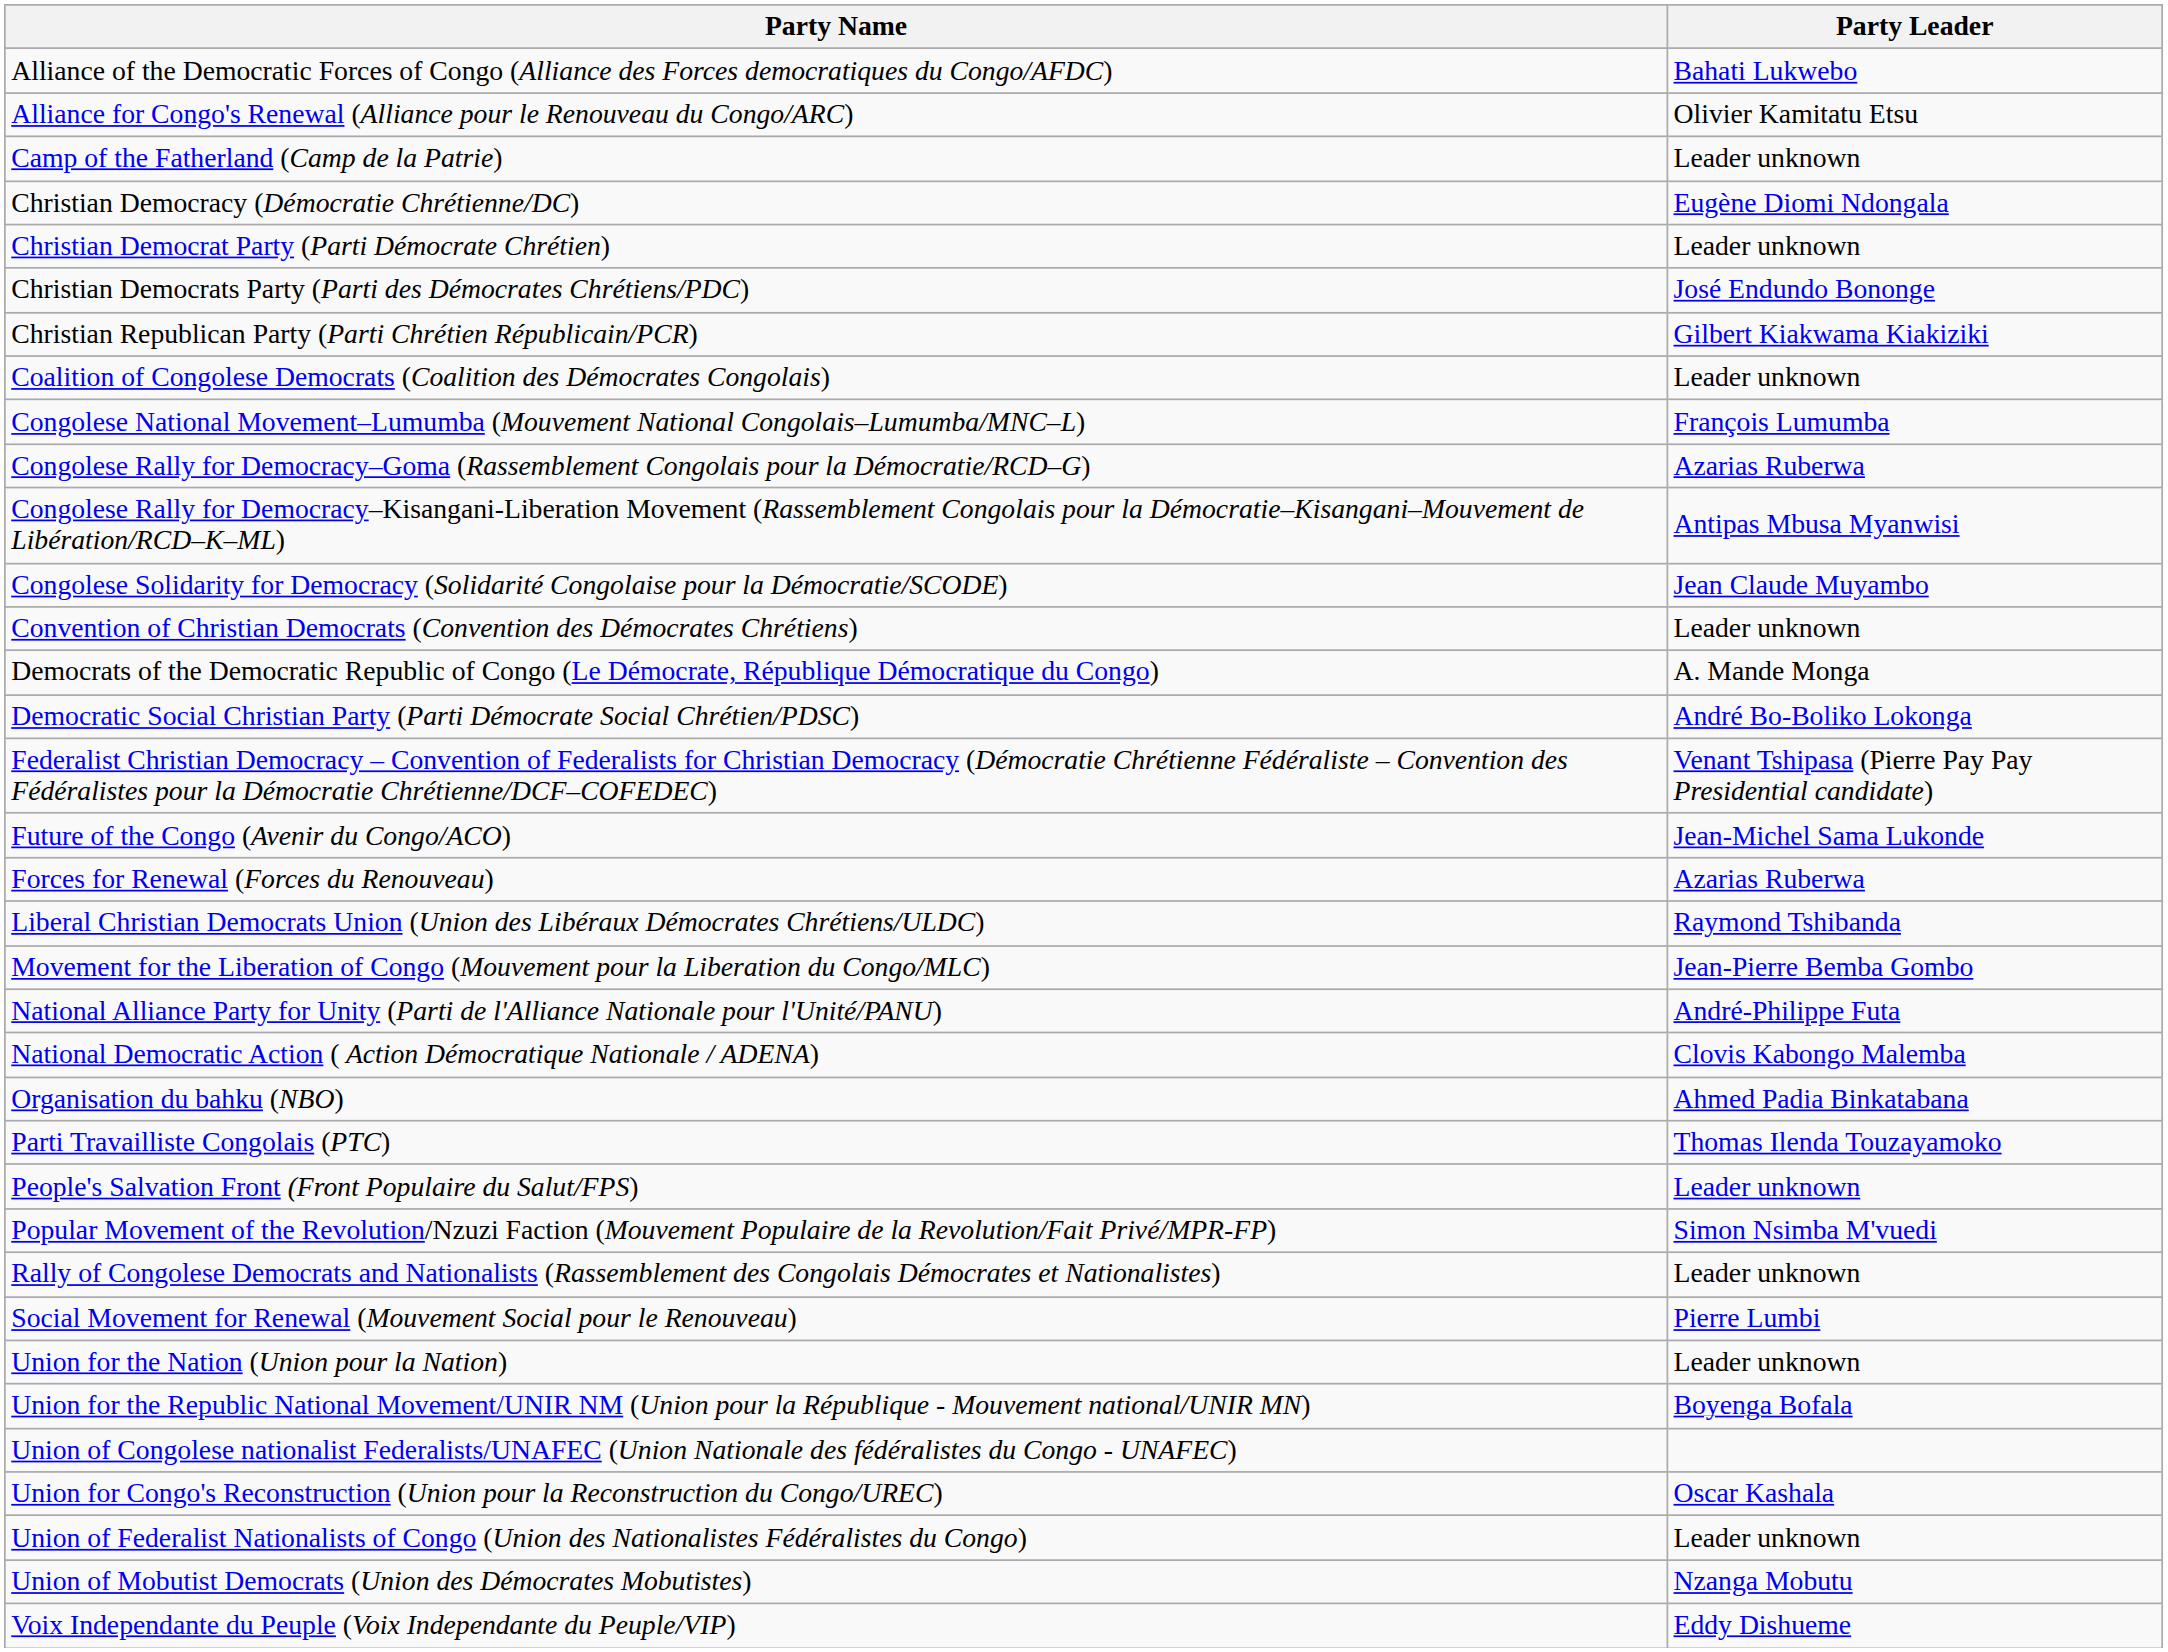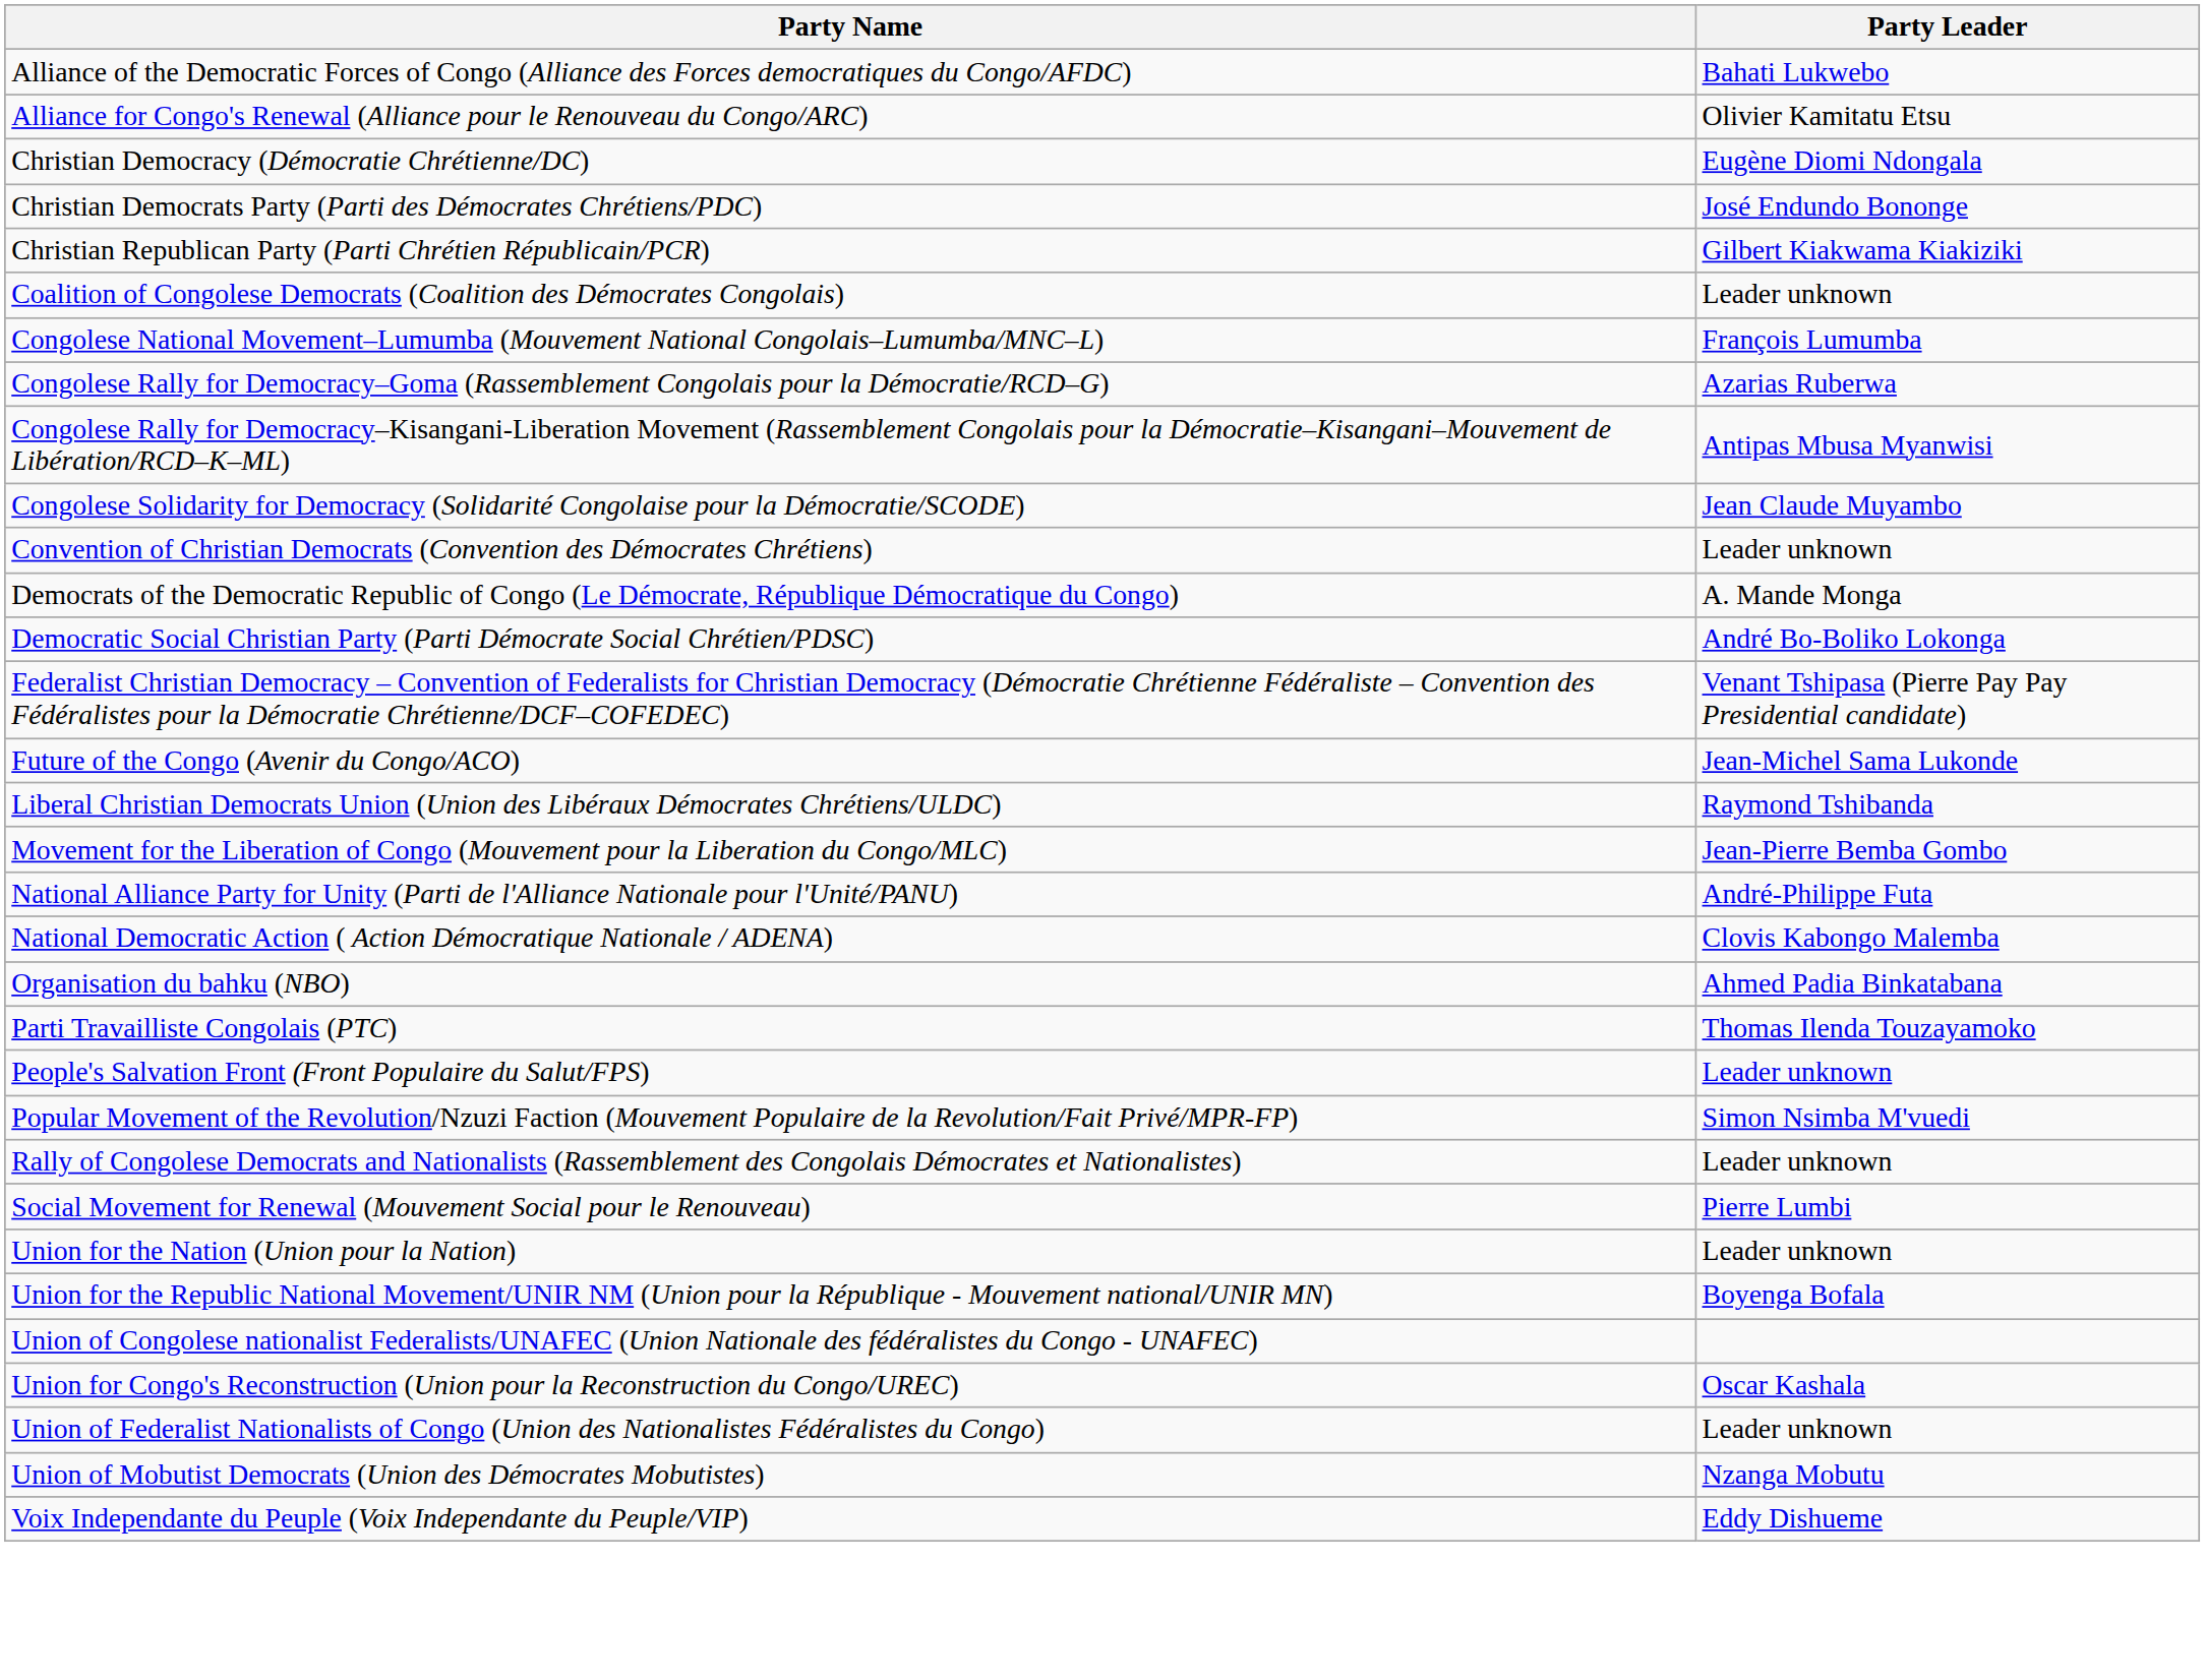- row: Camp of the Fatherland (Camp de la Patrie) | Leader unknown
- row: Christian Democrat Party (Parti Démocrate Chrétien) | Leader unknown
- row: Forces for Renewal (Forces du Renouveau) | Azarias Ruberwa
